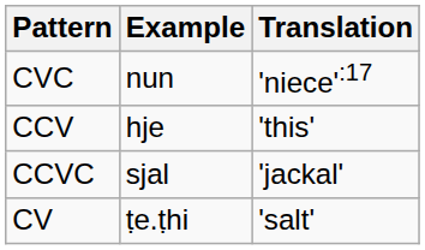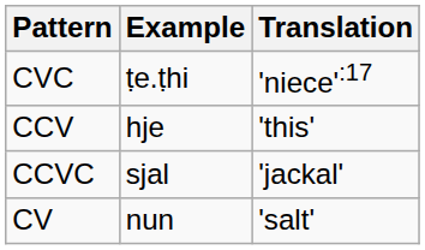CVC | Example: nun -> ṭe.ṭhi
CV | Example: ṭe.ṭhi -> nun
